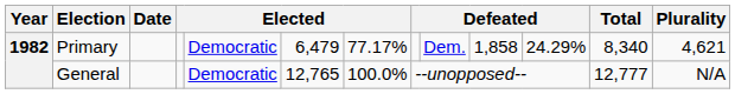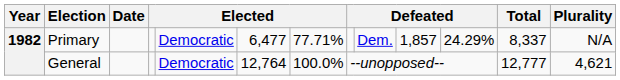Primary | column 6: 6,479 -> 6,477
Primary | column 7: 77.17% -> 77.71%
Primary | column 10: 1,858 -> 1,857
Primary | Total: 8,340 -> 8,337
Primary | Plurality: 4,621 -> N/A
General | column 6: 12,765 -> 12,764
General | Plurality: N/A -> 4,621
